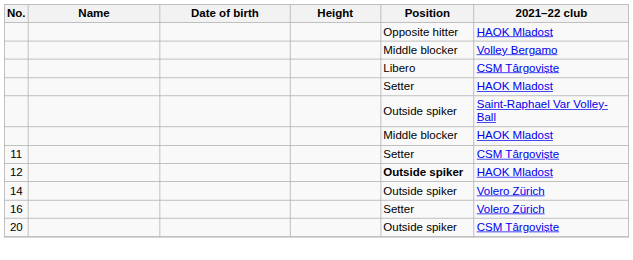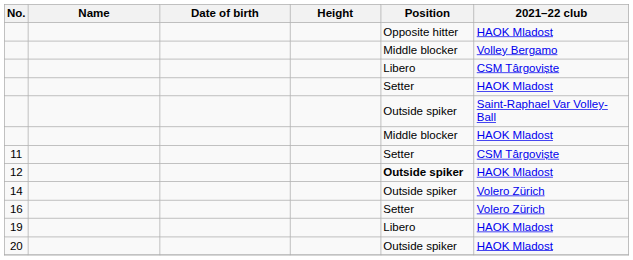+ row: 19 | Libero | HAOK Mladost
20 | 2021–22 club: CSM Târgoviște -> HAOK Mladost
